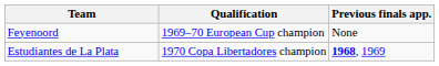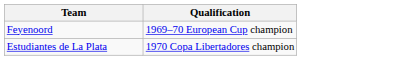- column: Previous finals app. | None | 1968, 1969
